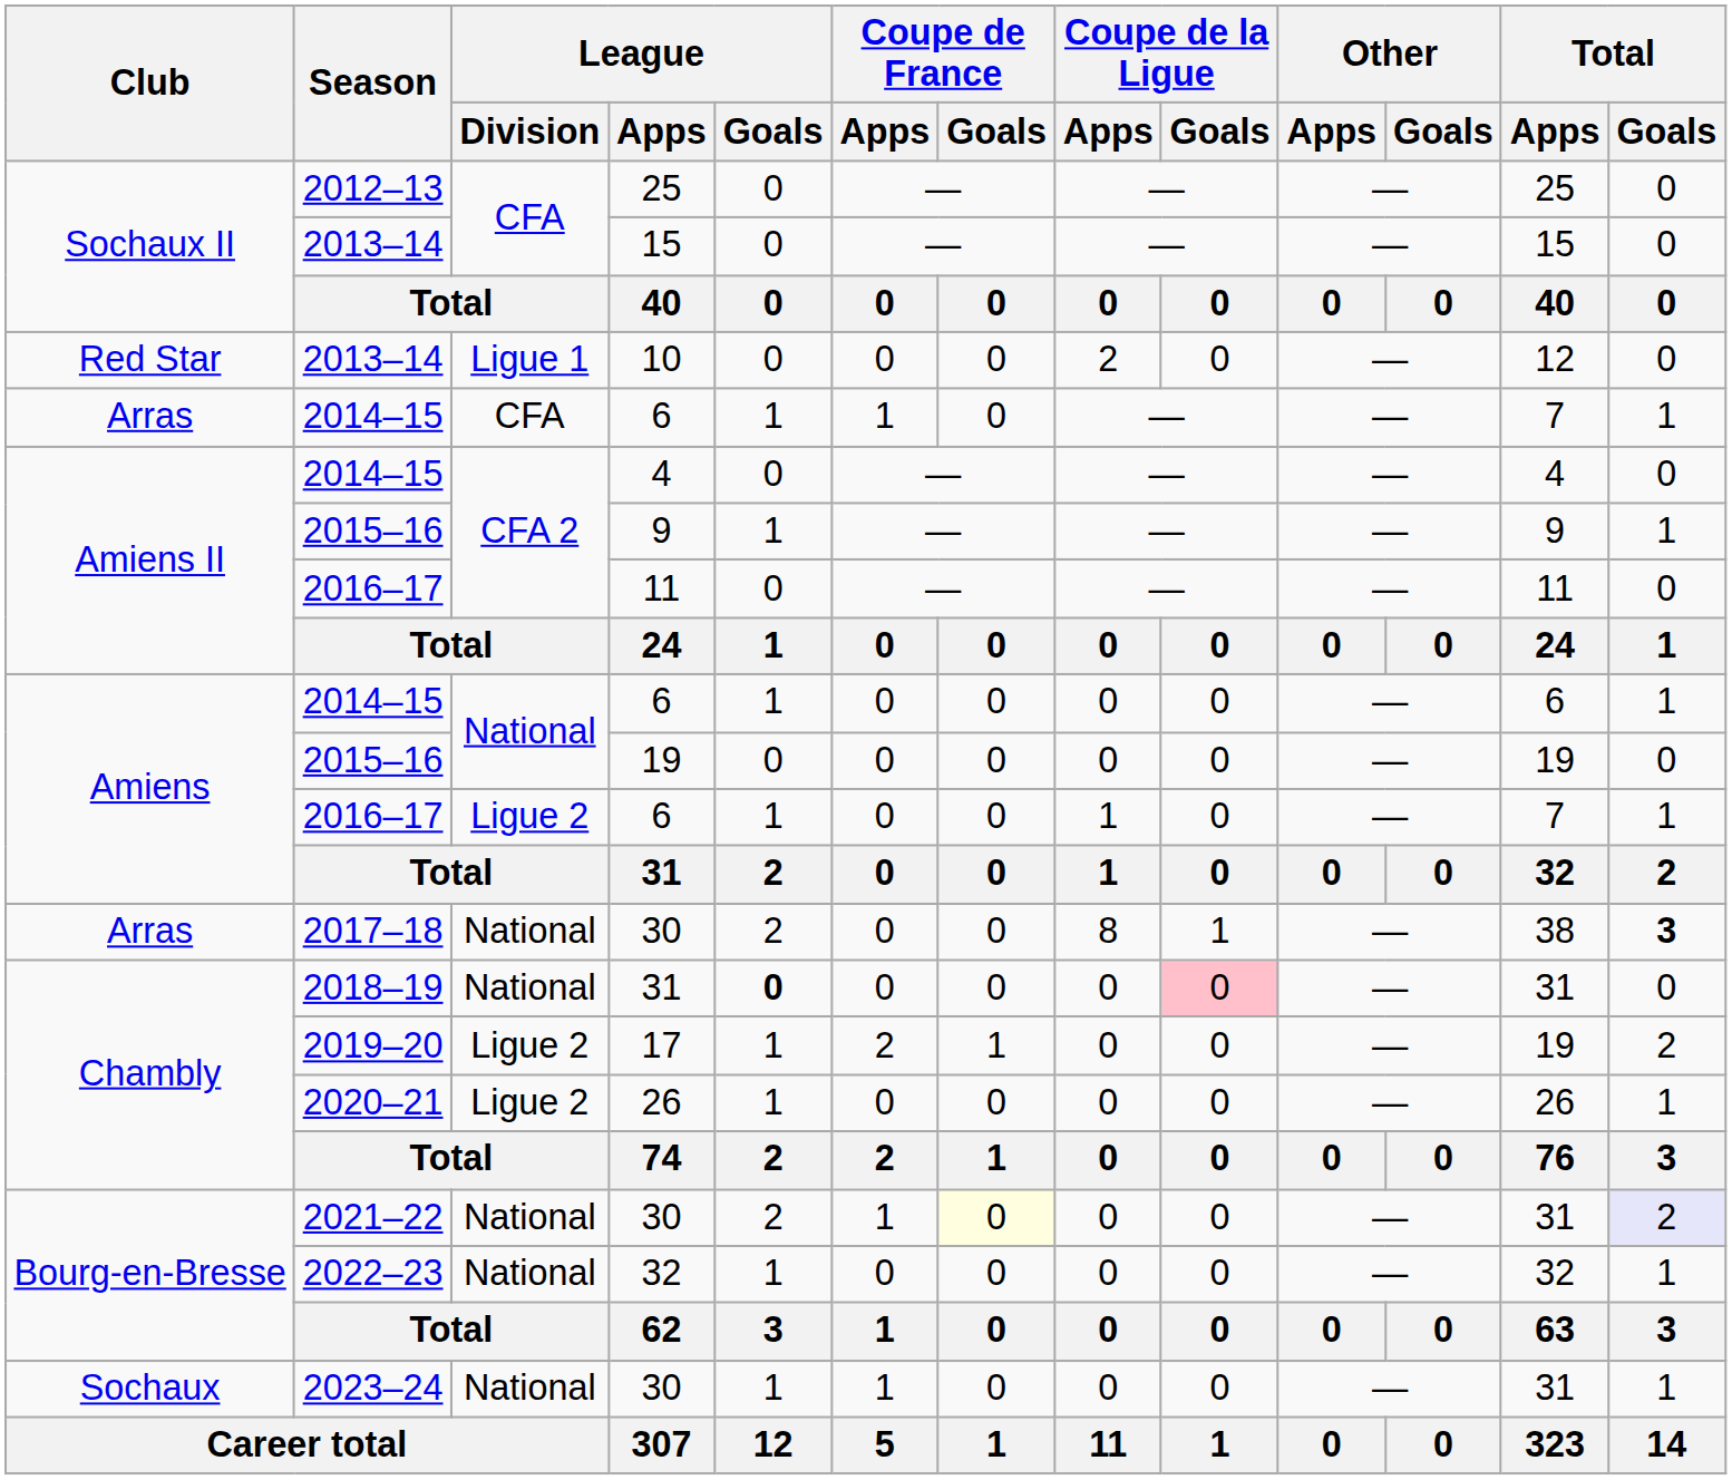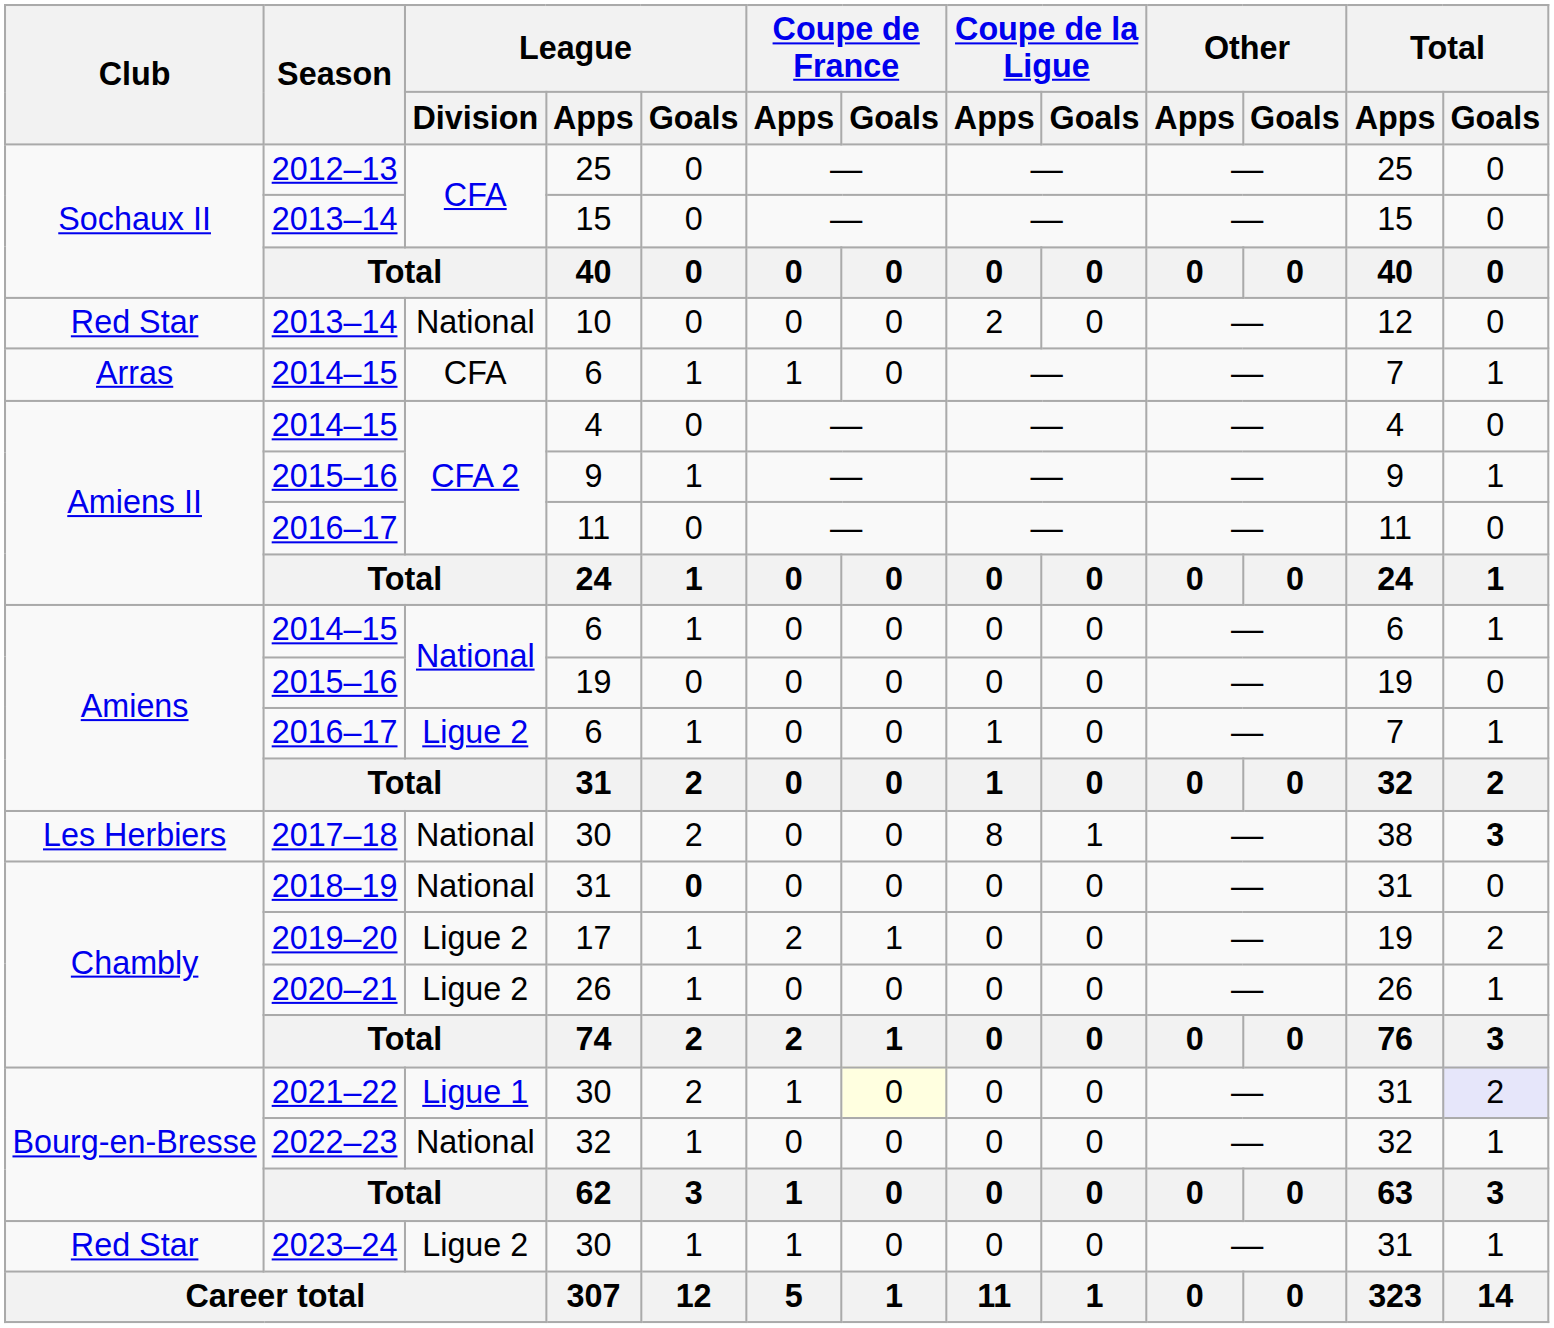10 | League / Division: Ligue 1 -> National
2017–18 / 30 | Club: Arras -> Les Herbiers
2018–19 / 31 | Coupe de la Ligue / Goals: pink background -> no background
2021–22 / 30 | League / Division: National -> Ligue 1
2023–24 / 30 | Club: Sochaux -> Red Star
2023–24 / 30 | League / Division: National -> Ligue 2
